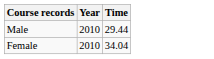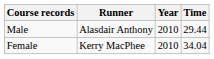+ column: Runner | Alasdair Anthony | Kerry MacPhee
